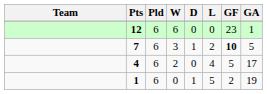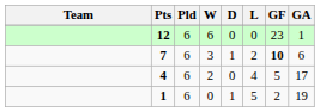7 | GA: 5 -> 6
